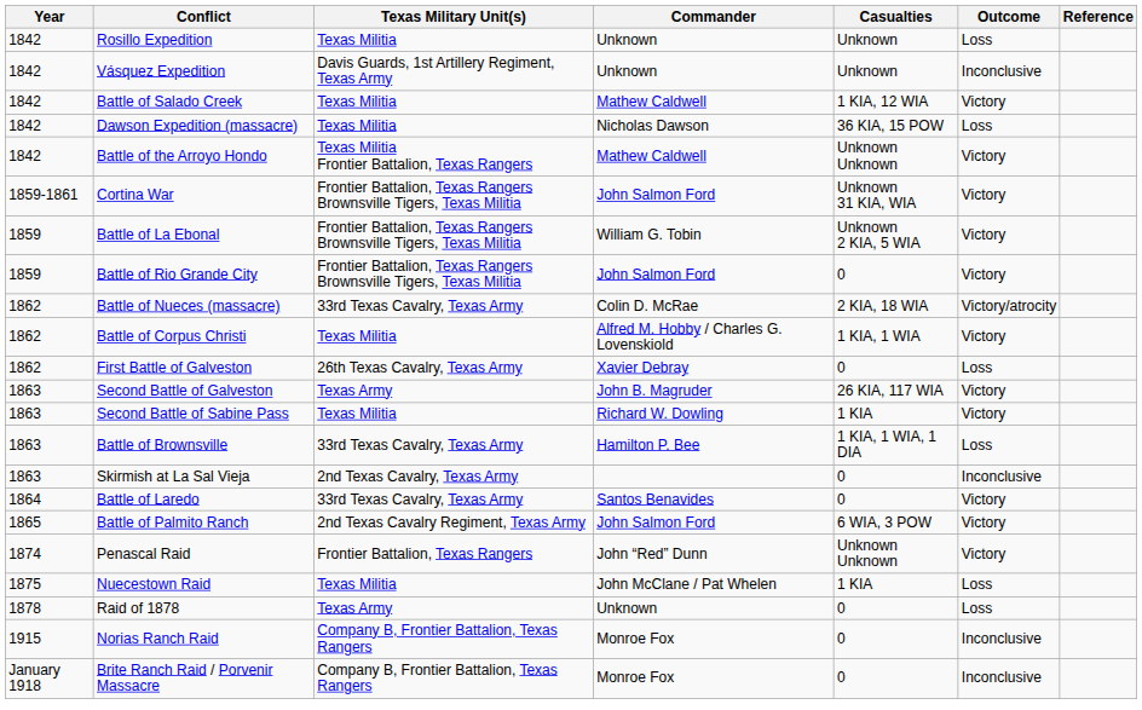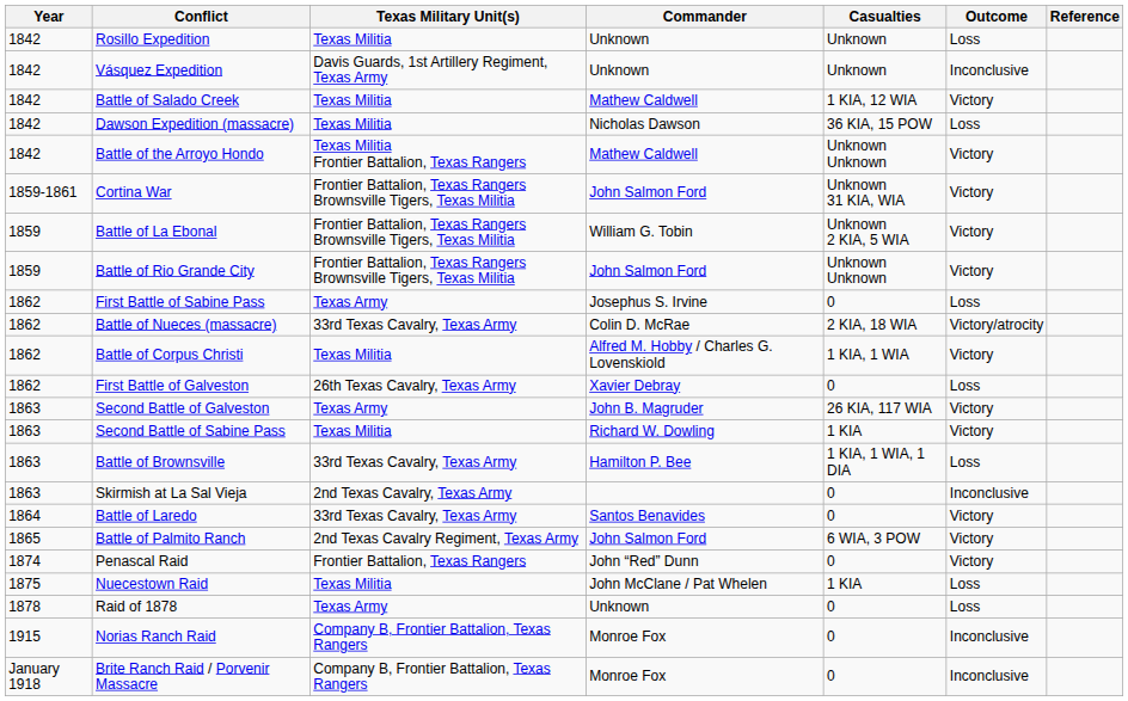Battle of Rio Grande City | Casualties: 0 -> Unknown Unknown
+ row: 1862 | First Battle of Sabine Pass | Texas Army | Josephus S. Irvine | 0 | Loss
Penascal Raid | Casualties: Unknown Unknown -> 0
